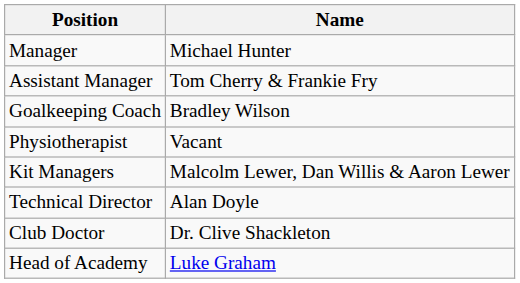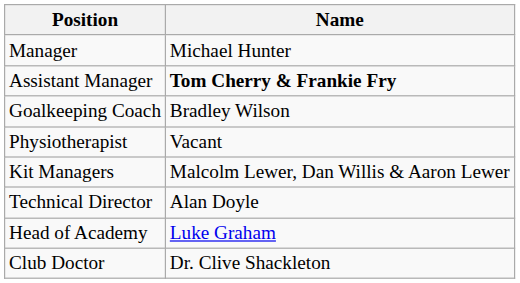Assistant Manager | Name: normal -> bold
rows swapped: Club Doctor <-> Head of Academy
